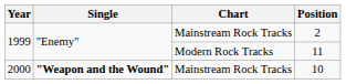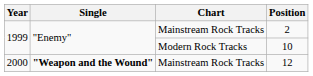1999 / Modern Rock Tracks | Position: 11 -> 10
2000 | Position: 10 -> 12
